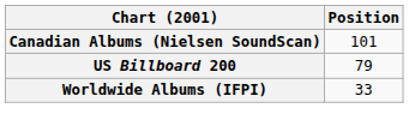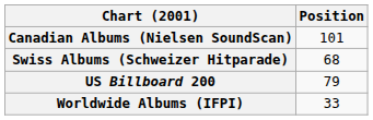+ row: Swiss Albums (Schweizer Hitparade) | 68
